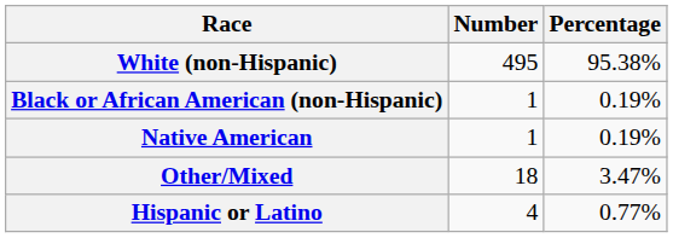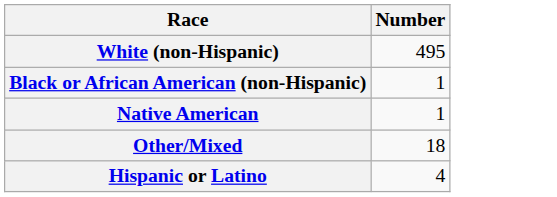- column: Percentage | 95.38% | 0.19% | 0.19% | 3.47% | 0.77%
